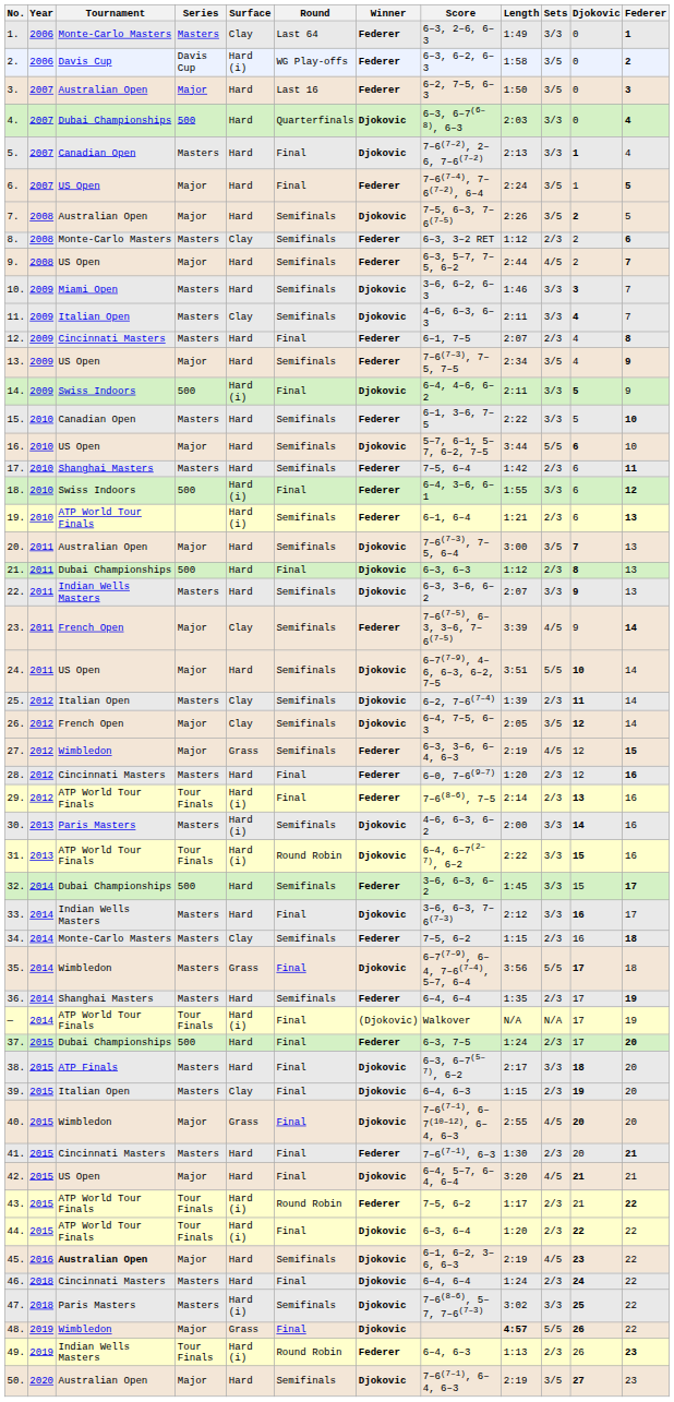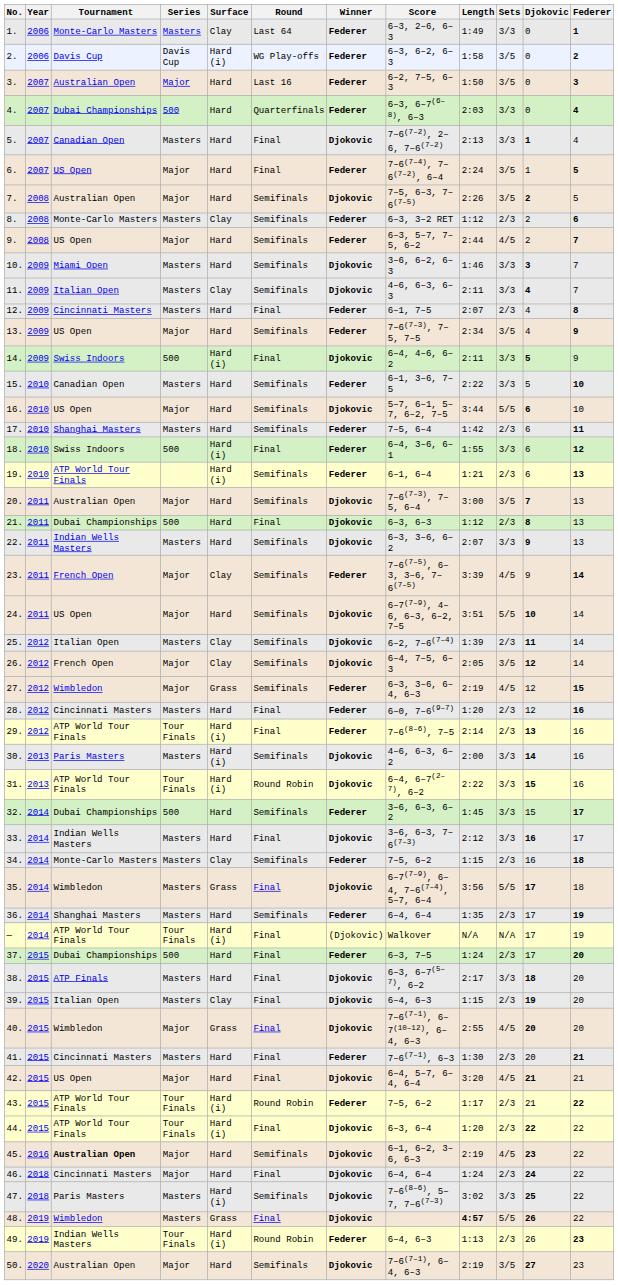4. | Winner: Djokovic -> Federer
46. | Series: Masters -> Major
48. | Series: Major -> Masters
